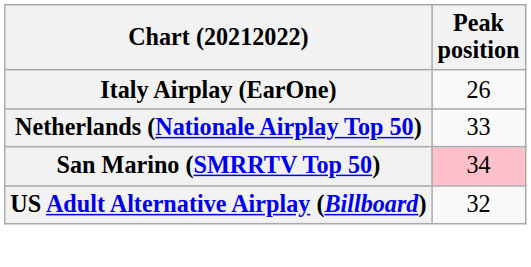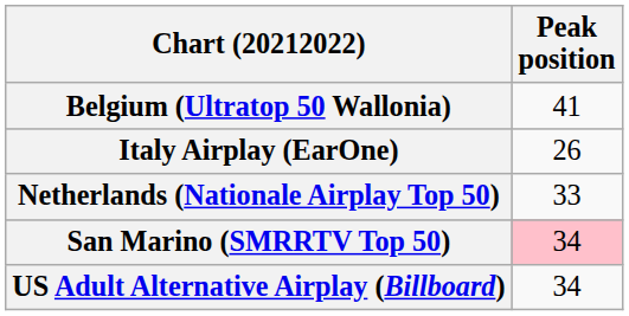+ row: Belgium (Ultratop 50 Wallonia) | 41
US Adult Alternative Airplay (Billboard) | Peak position: 32 -> 34
